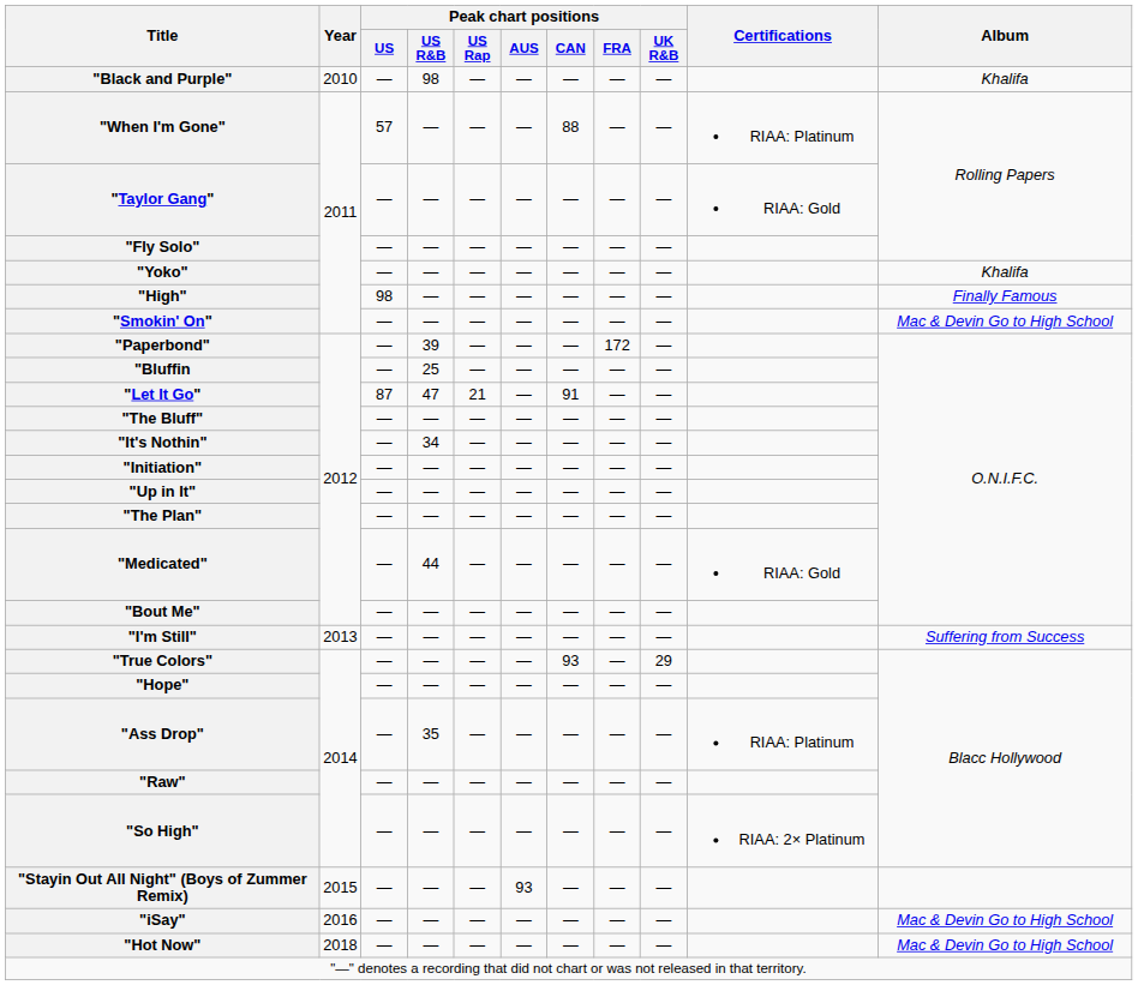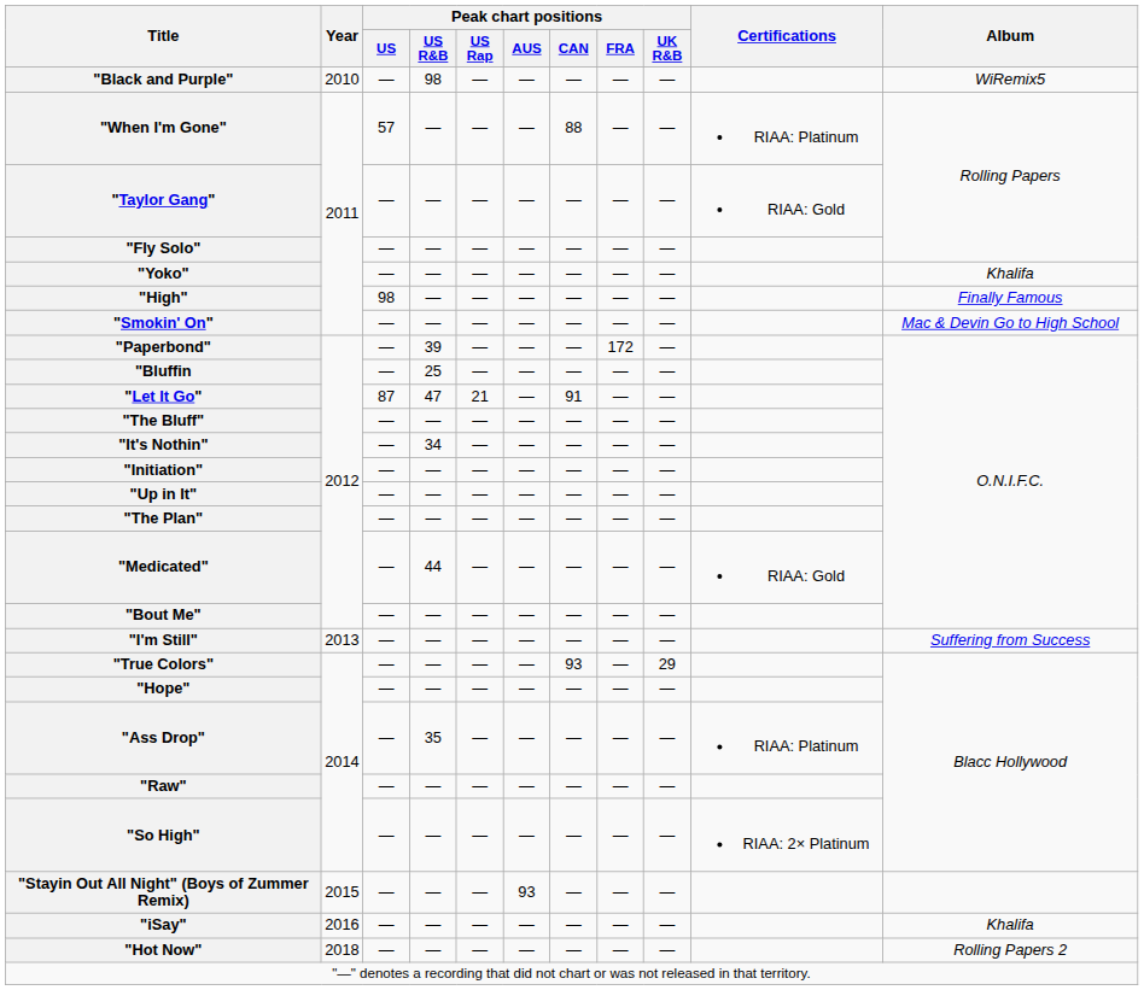"Black and Purple" | Album: Khalifa -> WiRemix5
"iSay" | Album: Mac & Devin Go to High School -> Khalifa
"Hot Now" | Album: Mac & Devin Go to High School -> Rolling Papers 2
